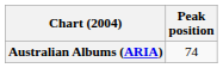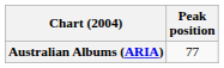Australian Albums (ARIA) | Peak position: 74 -> 77
